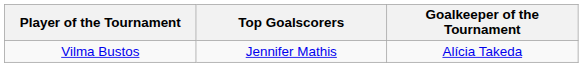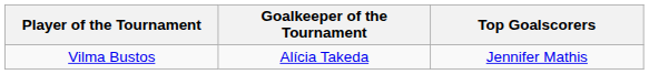columns swapped: Top Goalscorers <-> Goalkeeper of the Tournament
